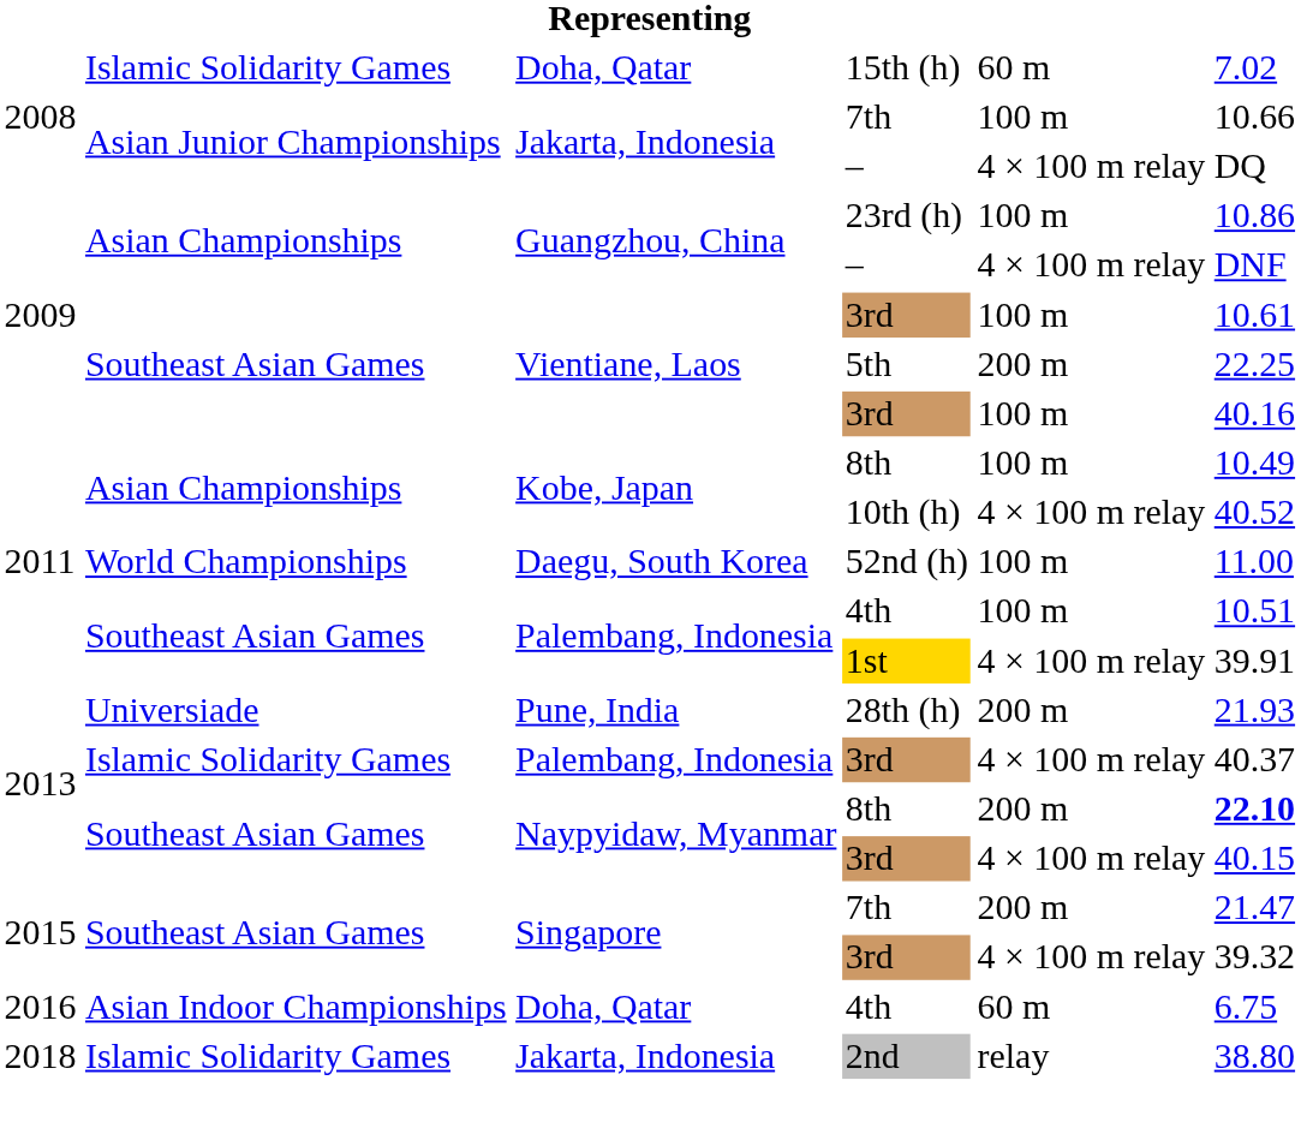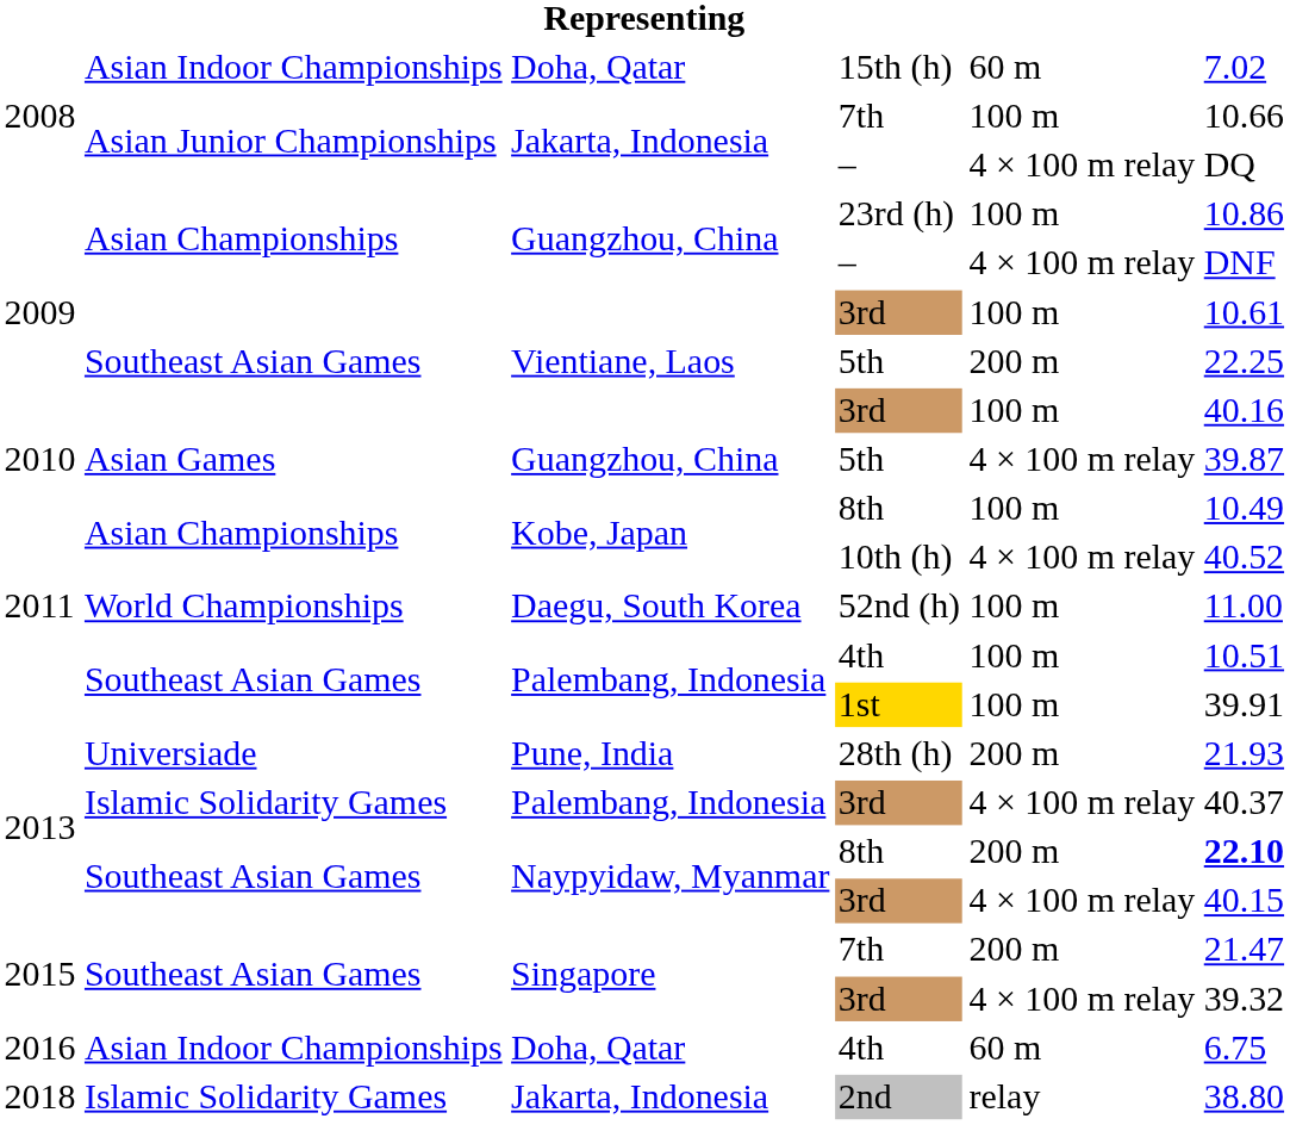15th (h) | column 2: Islamic Solidarity Games -> Asian Indoor Championships
+ row: 2010 | Asian Games | Guangzhou, China | 5th | 4 × 100 m relay | 39.87
1st | column 5: 4 × 100 m relay -> 100 m
